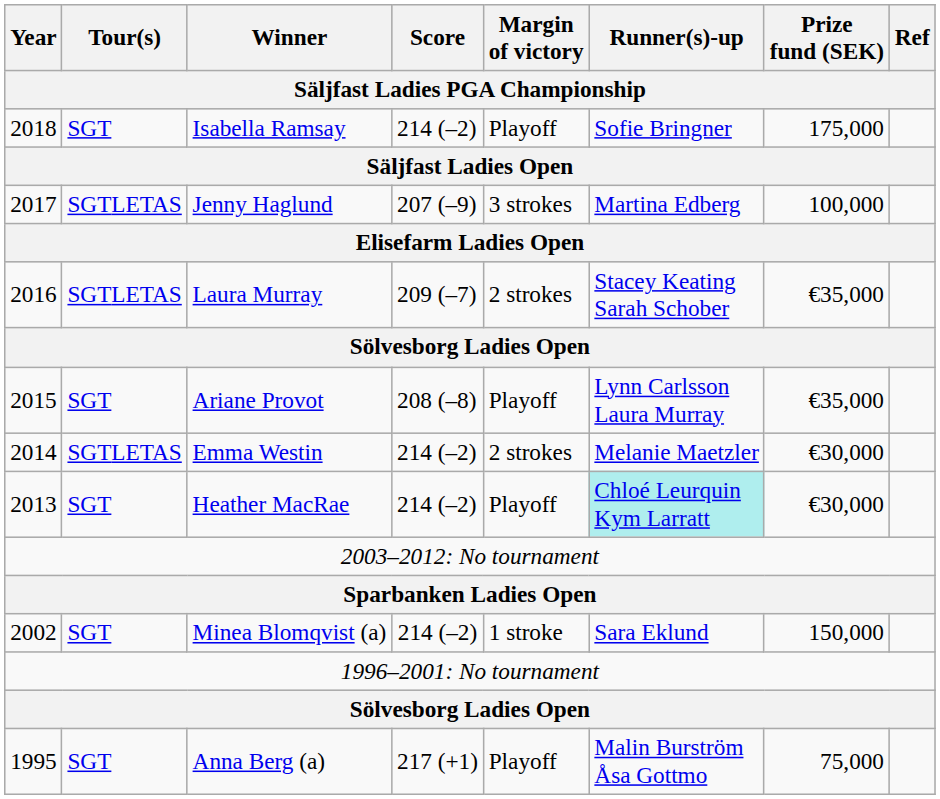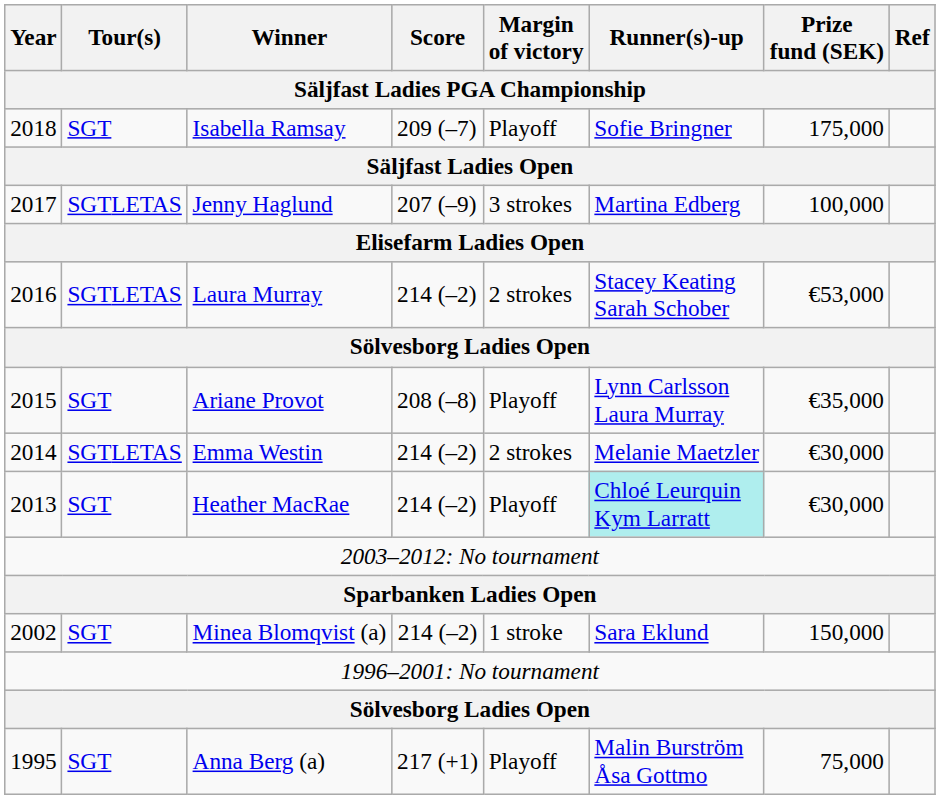Isabella Ramsay | Score: 214 (–2) -> 209 (–7)
Laura Murray | Score: 209 (–7) -> 214 (–2)
Laura Murray | Prize fund (SEK): €35,000 -> €53,000
